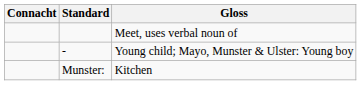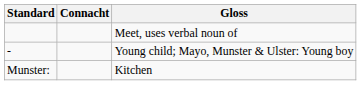columns swapped: Connacht <-> Standard
